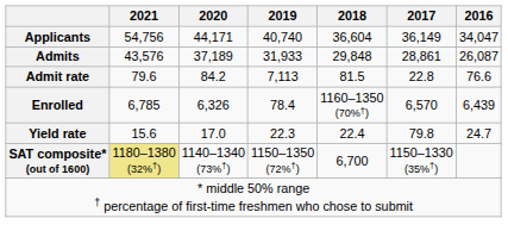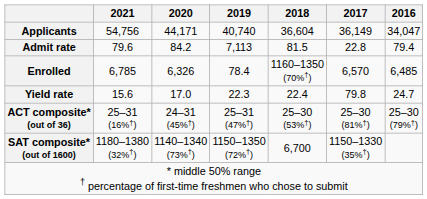- row: Admits | 43,576 | 37,189 | 31,933 | 29,848 | 28,861 | 26,087
Admit rate | 2016: 76.6 -> 79.4
Enrolled | 2016: 6,439 -> 6,485
+ row: ACT composite* (out of 36) | 25–31 (16%†) | 24–31 (45%†) | 25–31 (47%†) | 25–30 (53%†) | 25–30 (81%†) | 25–30 (79%†)
SAT composite* (out of 1600) | 2021: khaki background -> no background
